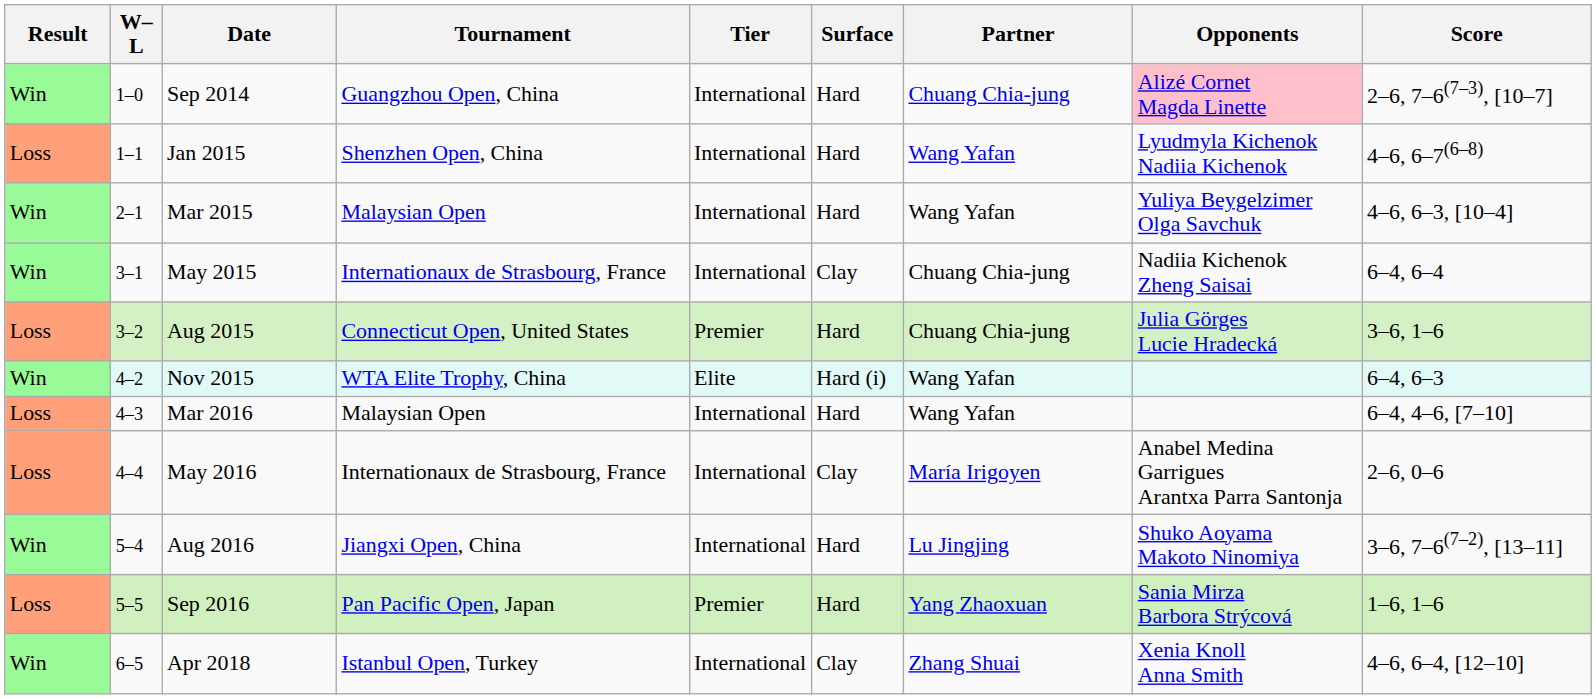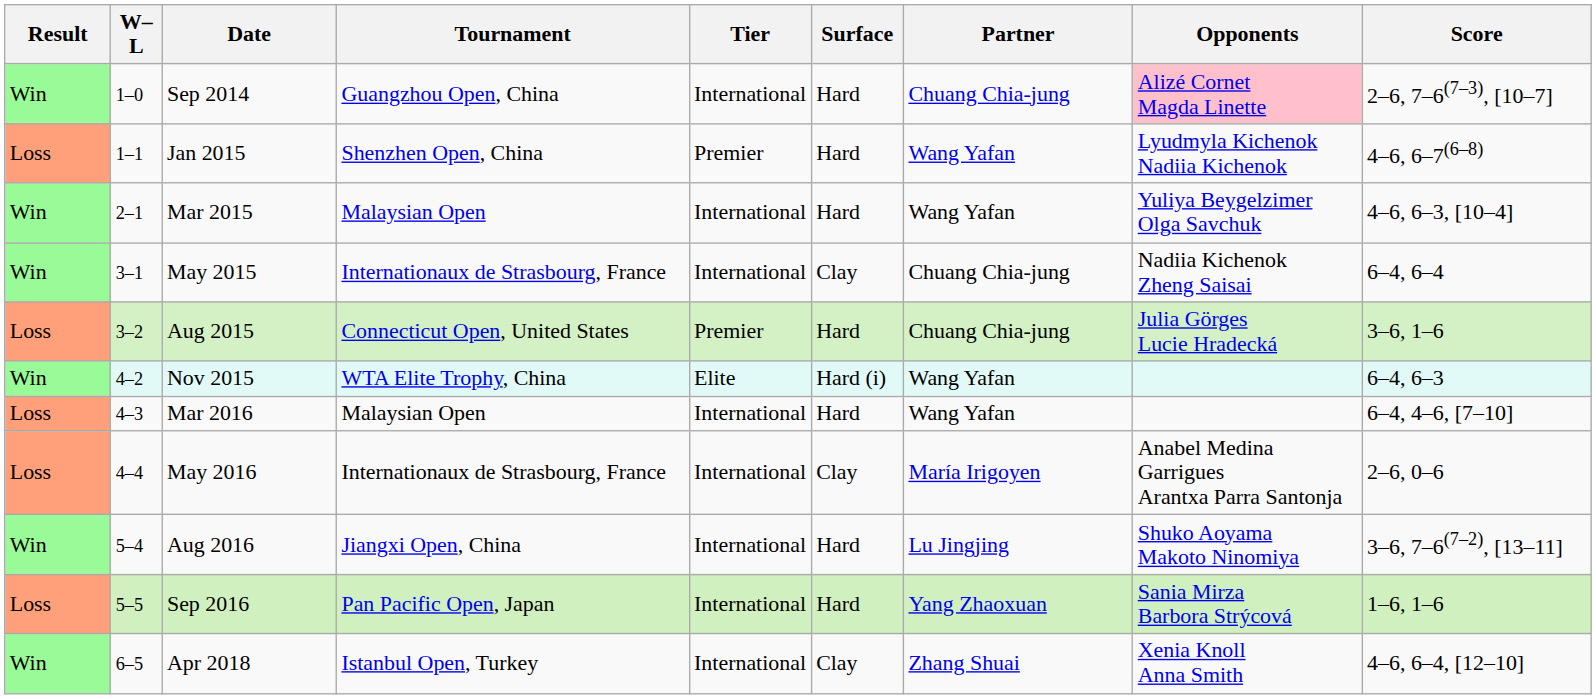Jan 2015 | Tier: International -> Premier
Sep 2016 | Tier: Premier -> International
